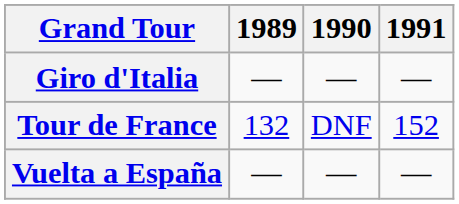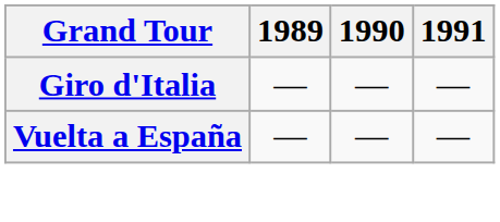- row: Tour de France | 132 | DNF | 152
